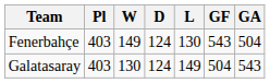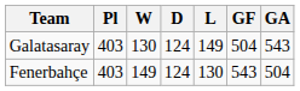rows swapped: Fenerbahçe <-> Galatasaray
